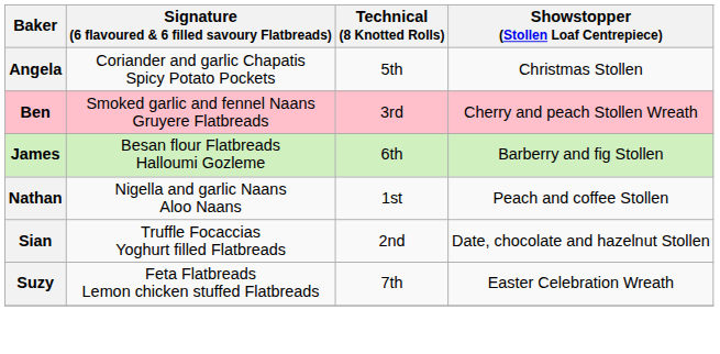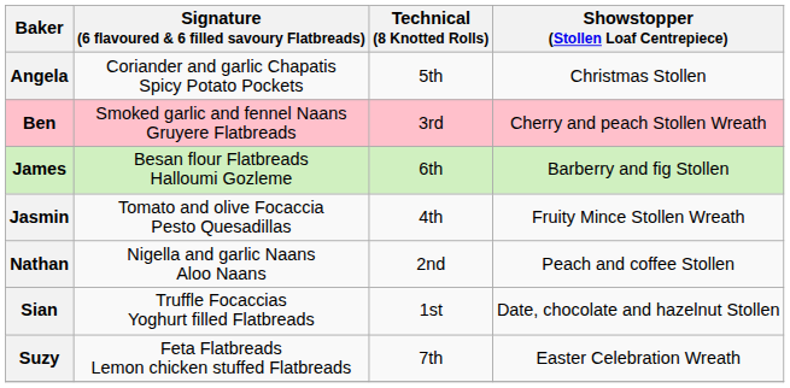+ row: Jasmin | Tomato and olive Focaccia Pesto Quesadillas | 4th | Fruity Mince Stollen Wreath
Nathan | Technical (8 Knotted Rolls): 1st -> 2nd
Sian | Technical (8 Knotted Rolls): 2nd -> 1st
